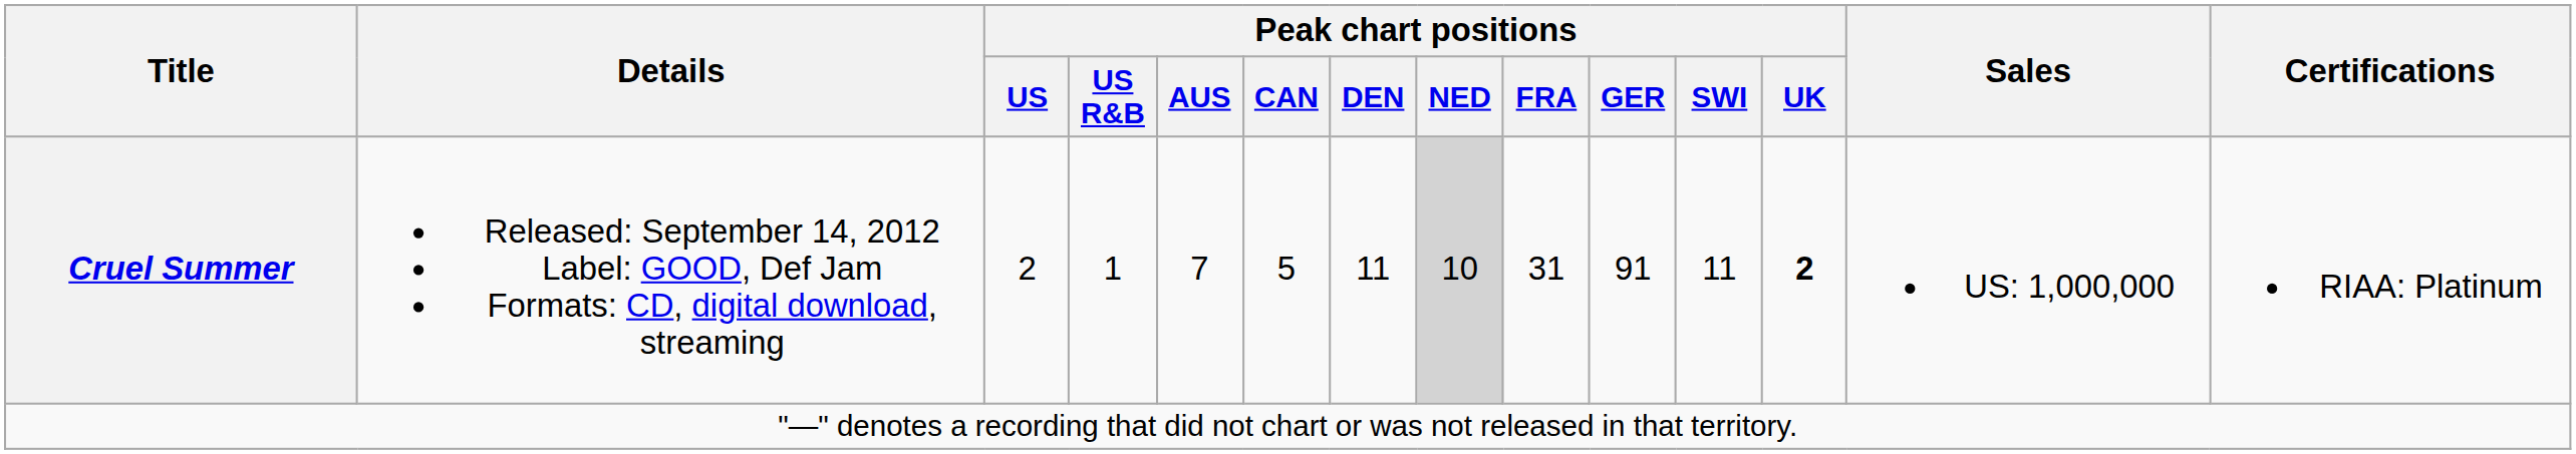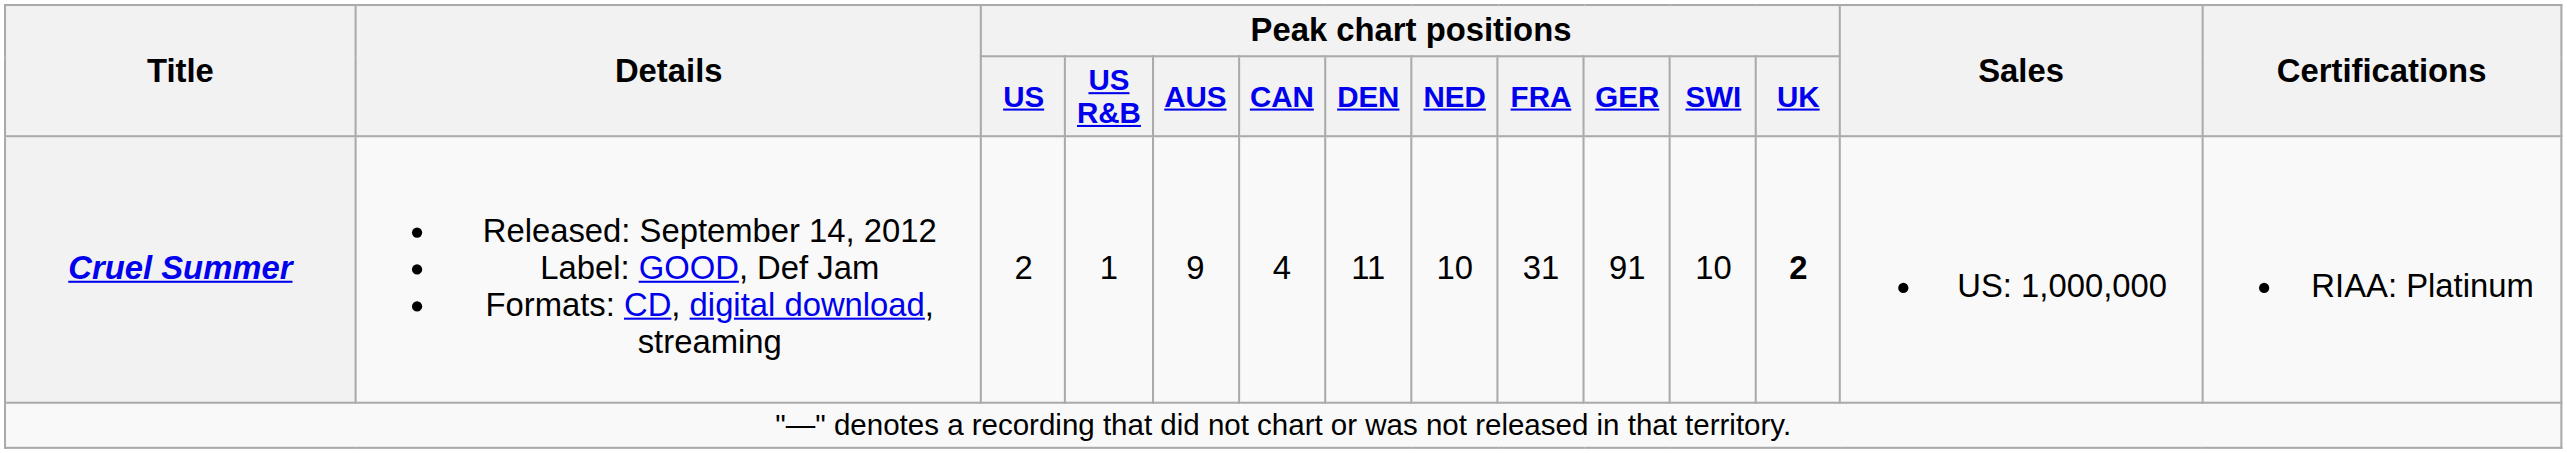Cruel Summer | Peak chart positions / AUS: 7 -> 9
Cruel Summer | Peak chart positions / CAN: 5 -> 4
Cruel Summer | Peak chart positions / NED: lightgrey background -> no background
Cruel Summer | Peak chart positions / SWI: 11 -> 10
